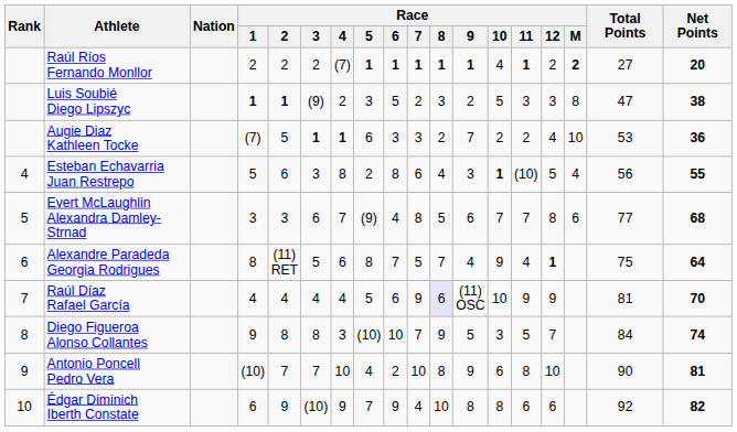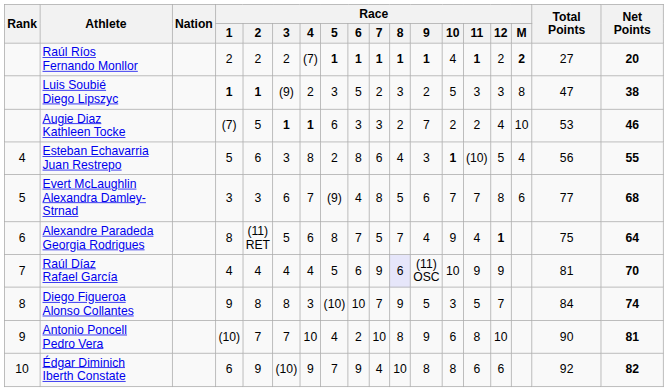Augie Diaz Kathleen Tocke | Net Points: 36 -> 46
